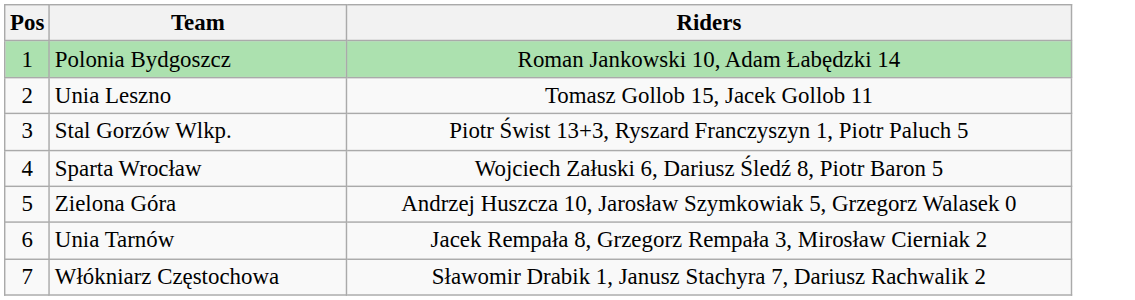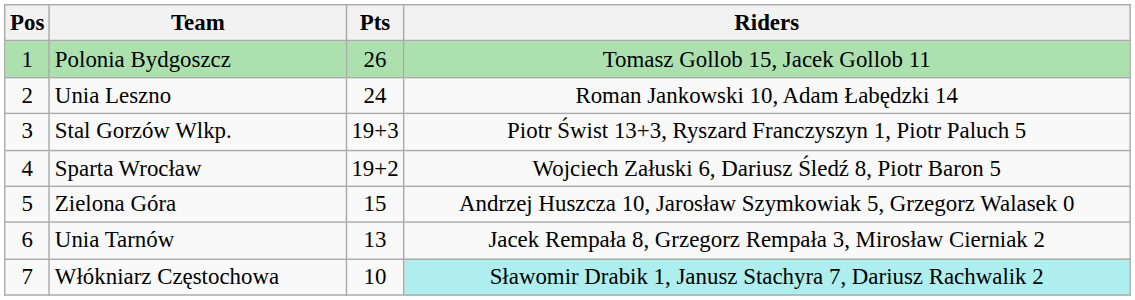+ column: Pts | 26 | 24 | 19+3 | 19+2 | 15 | 13 | 10
Polonia Bydgoszcz | Riders: Roman Jankowski 10, Adam Łabędzki 14 -> Tomasz Gollob 15, Jacek Gollob 11
Unia Leszno | Riders: Tomasz Gollob 15, Jacek Gollob 11 -> Roman Jankowski 10, Adam Łabędzki 14
Włókniarz Częstochowa | Riders: no background -> paleturquoise background
